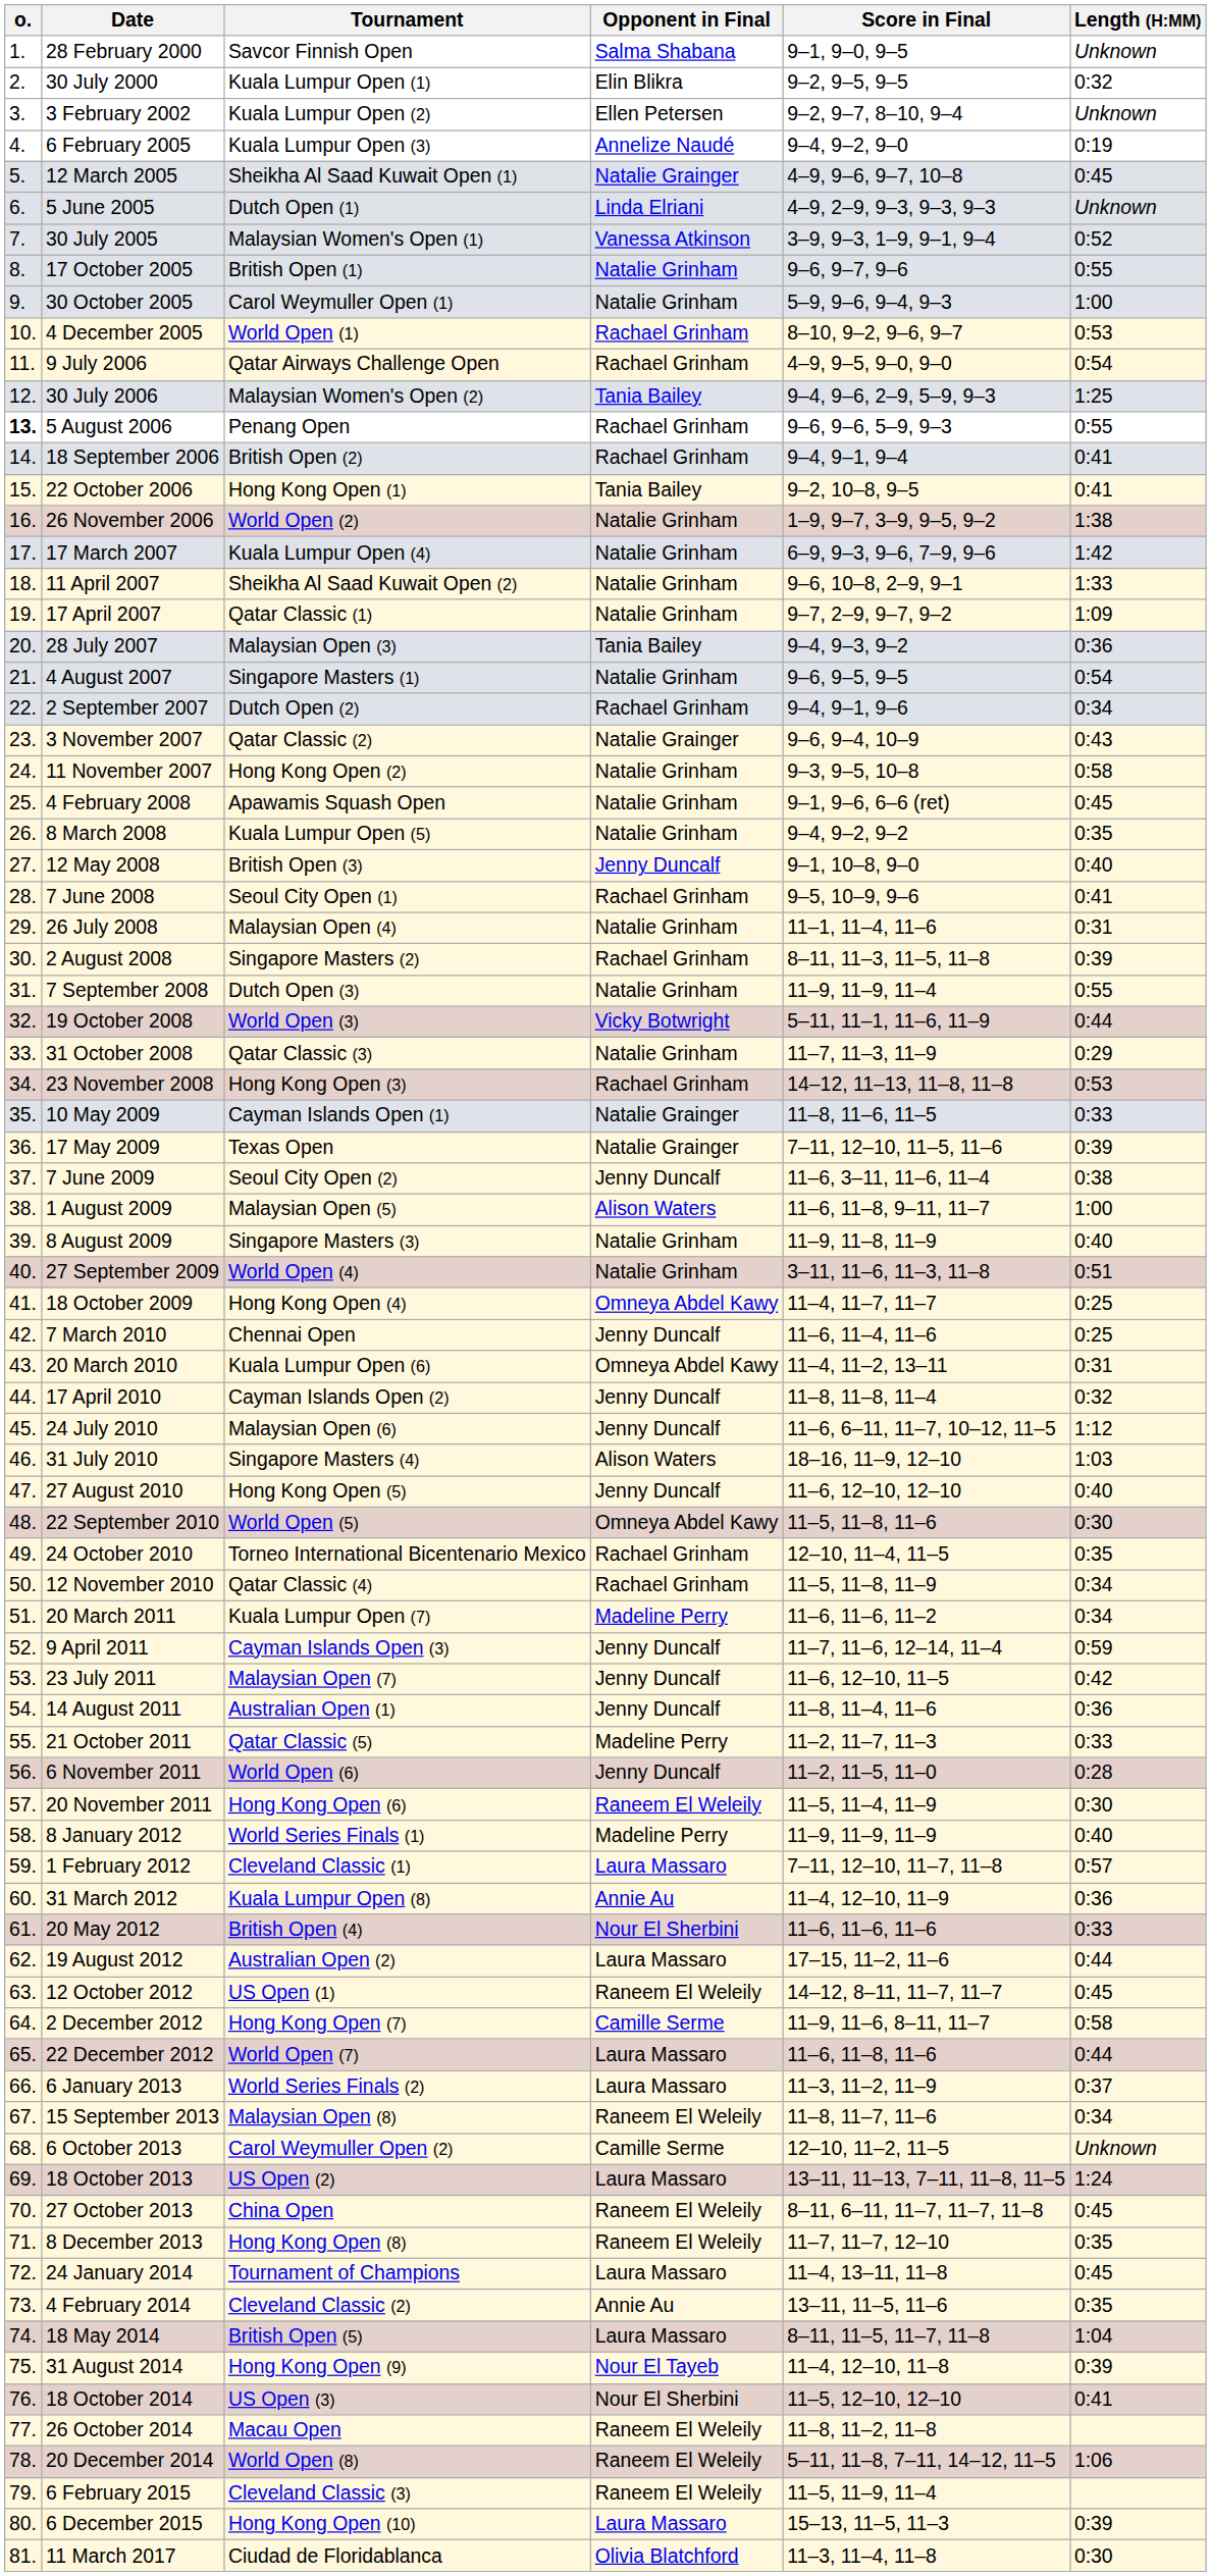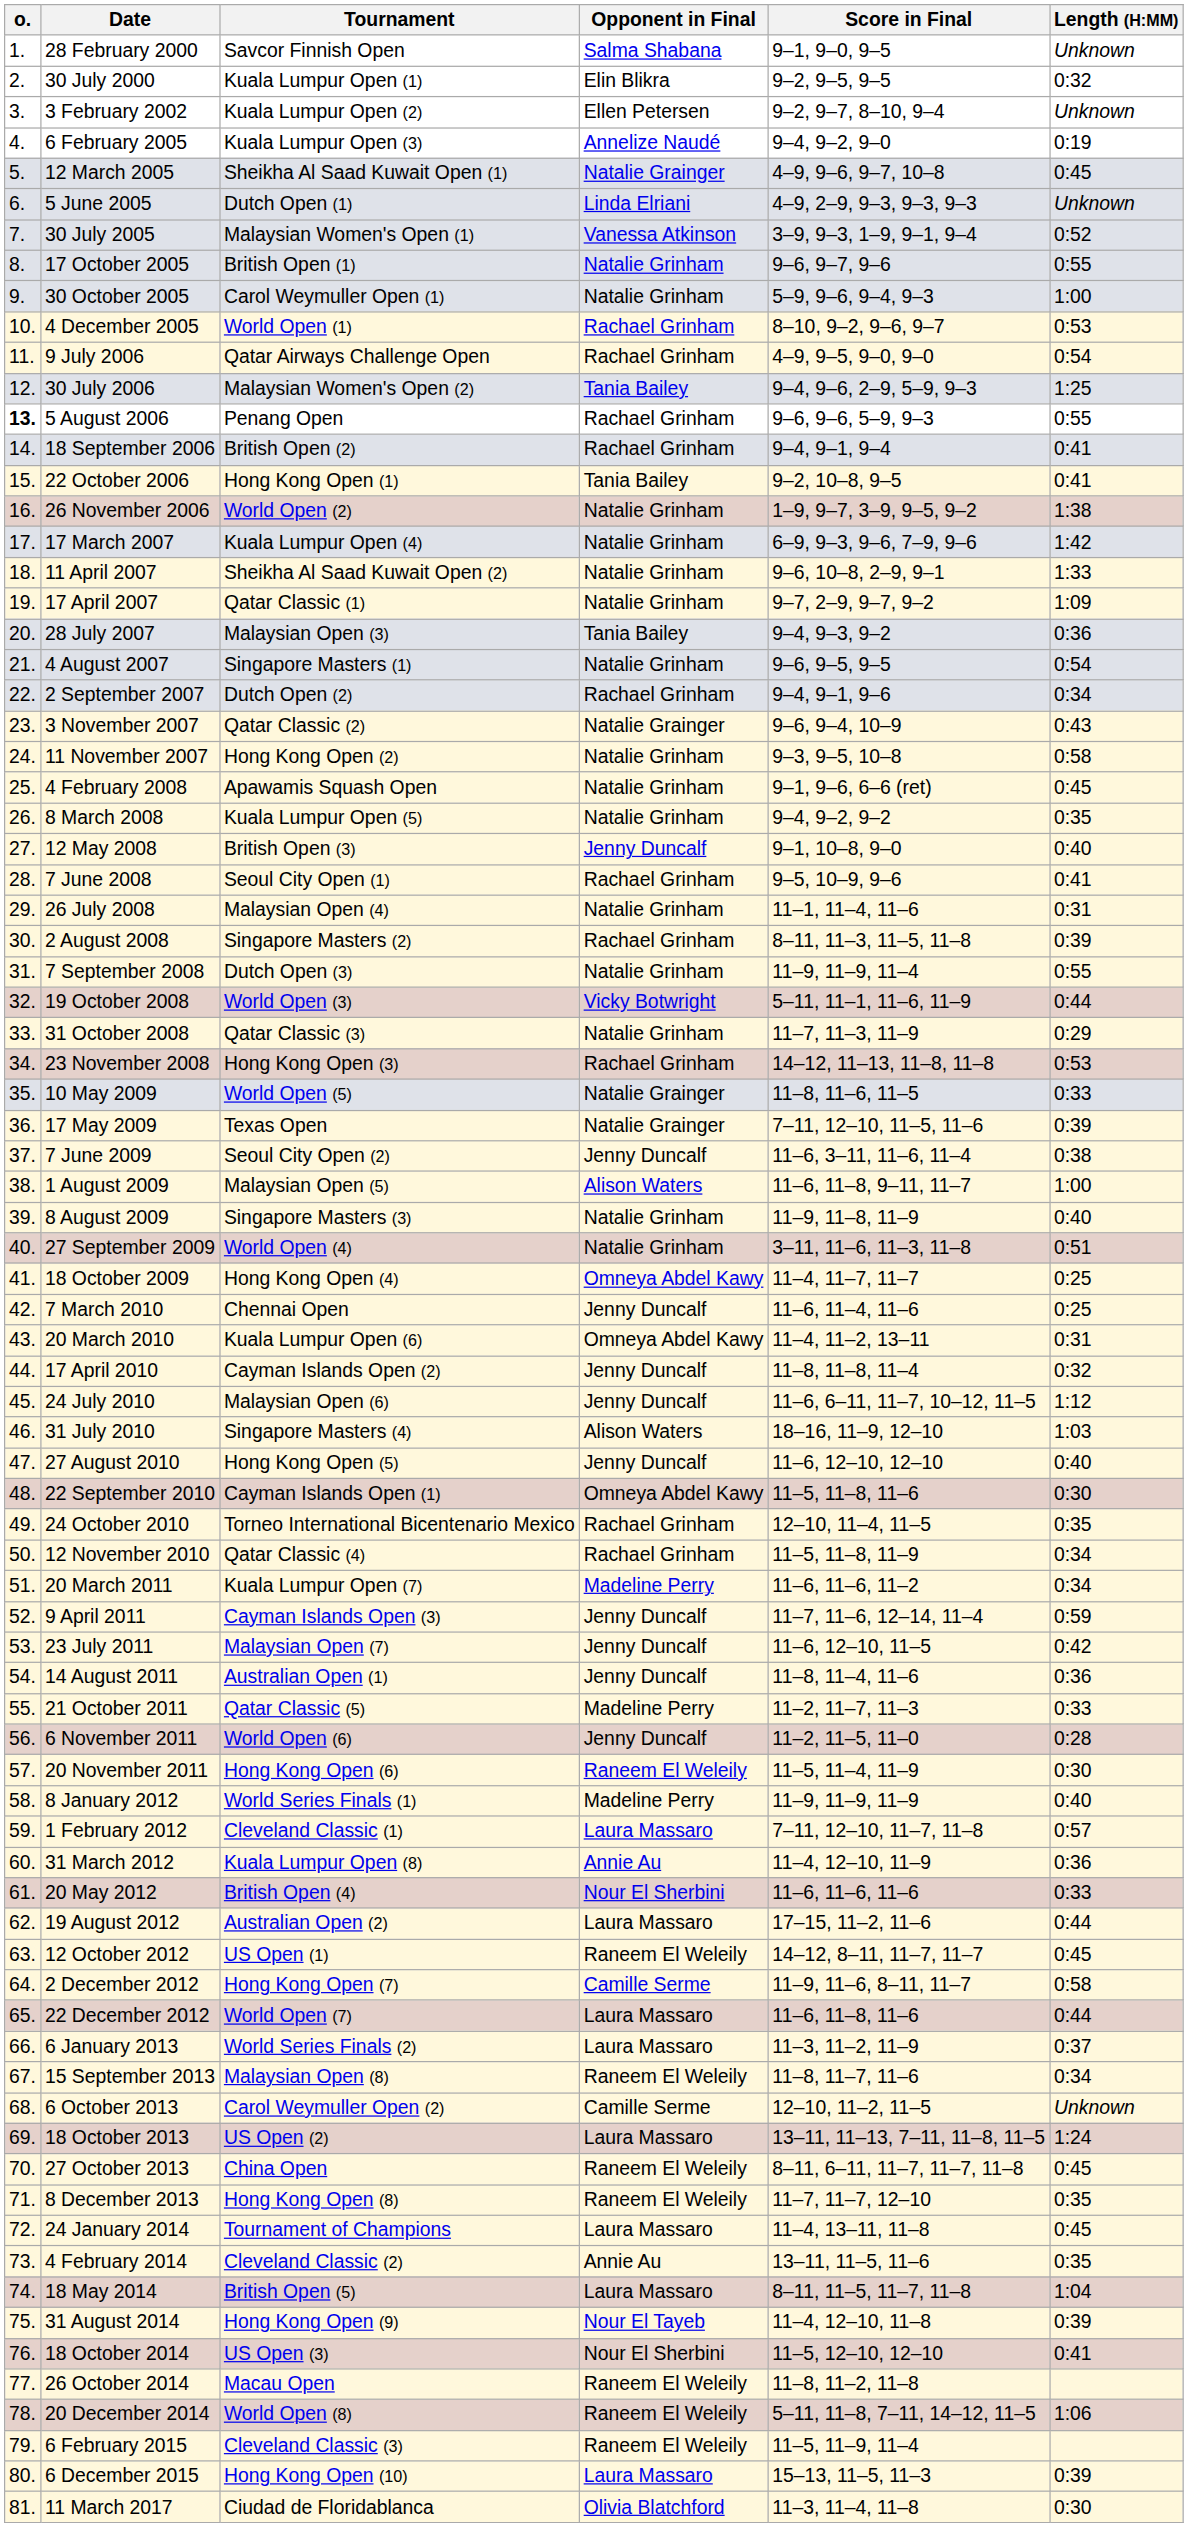10 May 2009 | Tournament: Cayman Islands Open (1) -> World Open (5)
22 September 2010 | Tournament: World Open (5) -> Cayman Islands Open (1)
